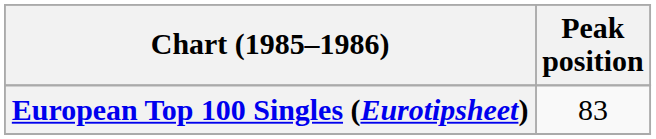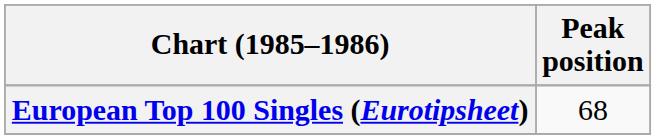European Top 100 Singles (Eurotipsheet) | Peak position: 83 -> 68
